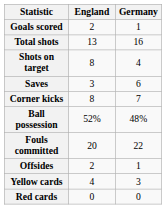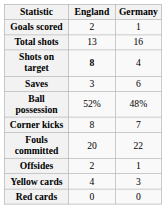Shots on target | England: normal -> bold
rows swapped: Ball possession <-> Corner kicks
